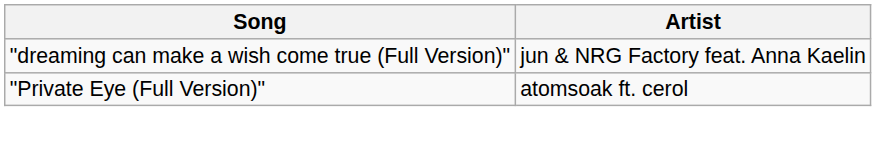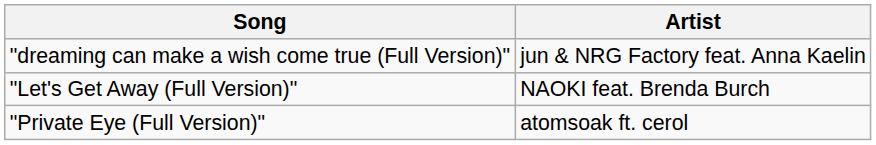+ row: "Let's Get Away (Full Version)" | NAOKI feat. Brenda Burch
